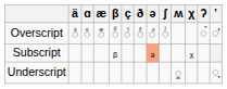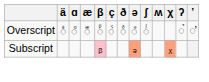Subscript | β: no background -> pink background
Subscript | χ: no background -> lightsalmon background
- row: Underscript | ◌ᫀ | ◌̦
